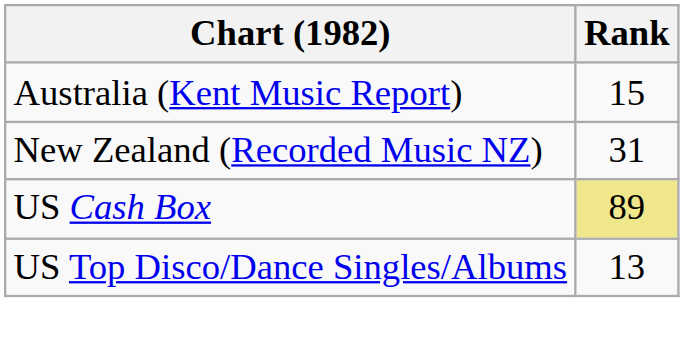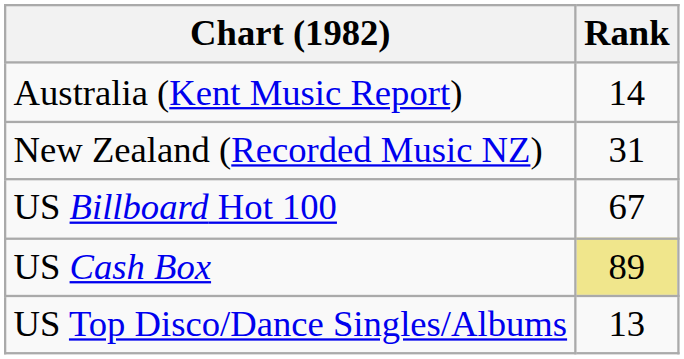Australia (Kent Music Report) | Rank: 15 -> 14
+ row: US Billboard Hot 100 | 67
